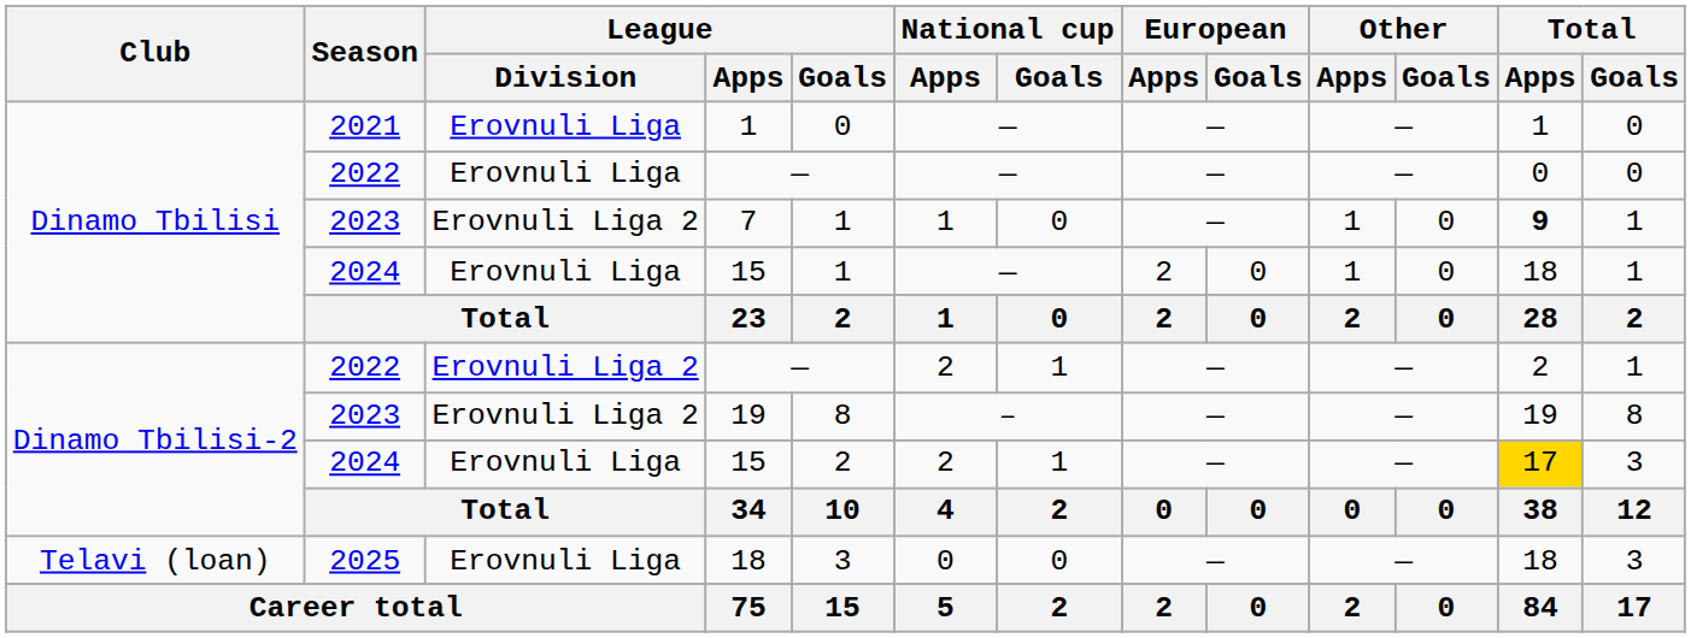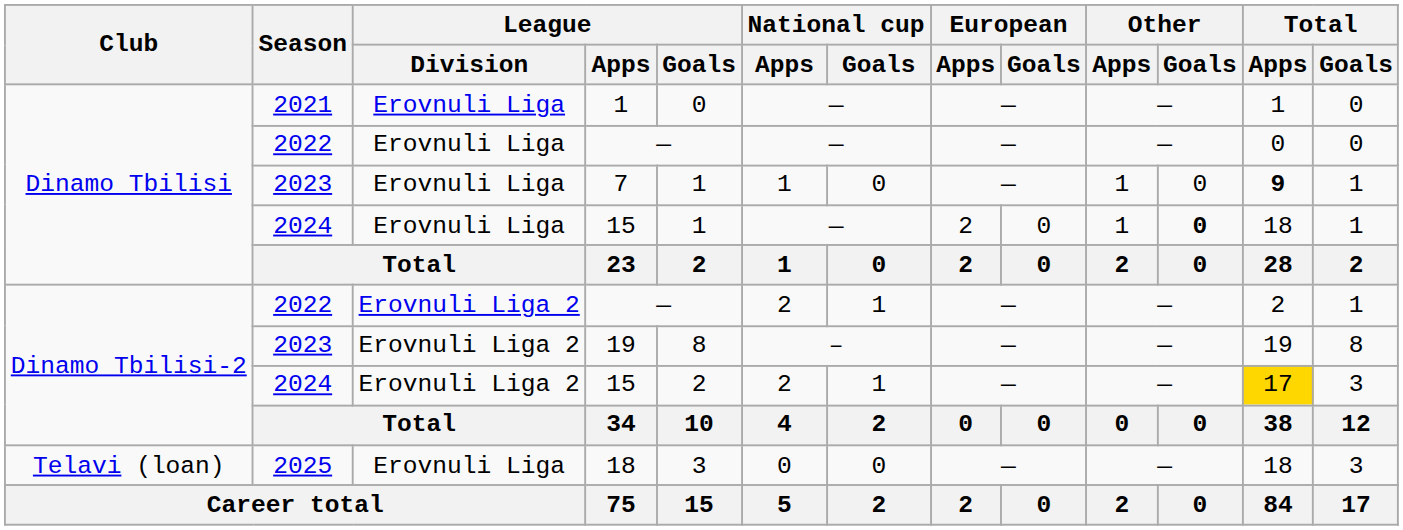7 | League / Division: Erovnuli Liga 2 -> Erovnuli Liga
Dinamo Tbilisi / 15 | Other / Goals: normal -> bold
Dinamo Tbilisi-2 / 15 | League / Division: Erovnuli Liga -> Erovnuli Liga 2
